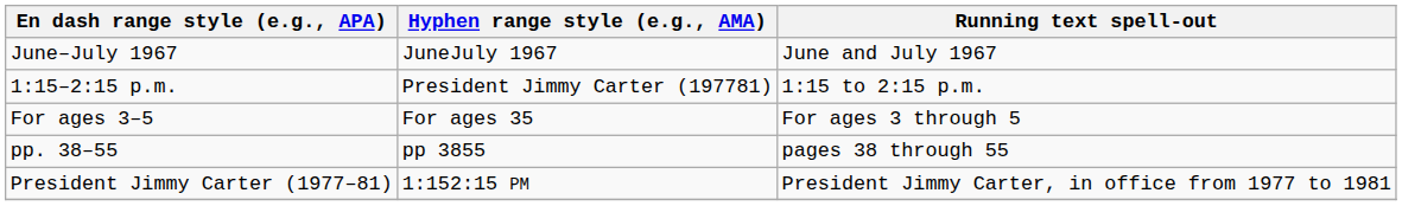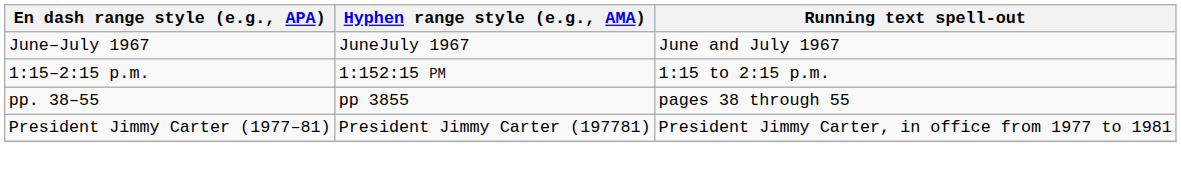1:15–2:15 p.m. | Hyphen range style (e.g., AMA): President Jimmy Carter (197781) -> 1:152:15 PM
- row: For ages 3–5 | For ages 35 | For ages 3 through 5
President Jimmy Carter (1977–81) | Hyphen range style (e.g., AMA): 1:152:15 PM -> President Jimmy Carter (197781)
